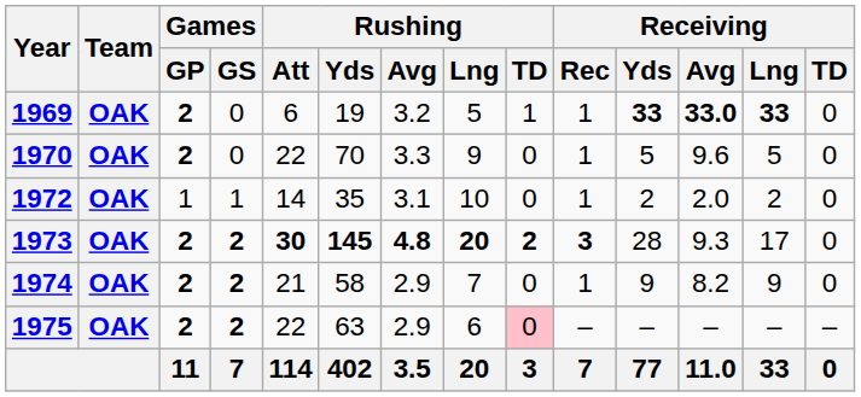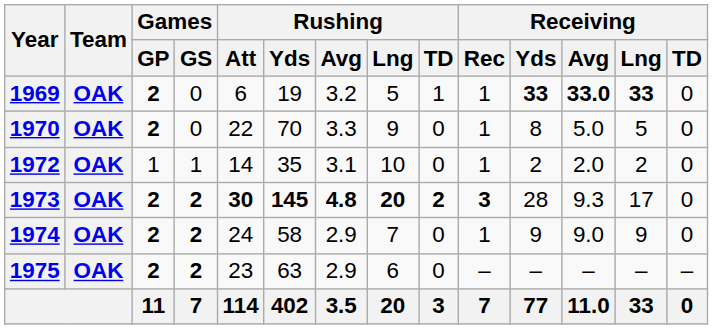1970 | Receiving / Yds: 5 -> 8
1970 | Receiving / Avg: 9.6 -> 5.0
1974 | Rushing / Att: 21 -> 24
1974 | Receiving / Avg: 8.2 -> 9.0
1975 | Rushing / Att: 22 -> 23
1975 | Rushing / TD: pink background -> no background
